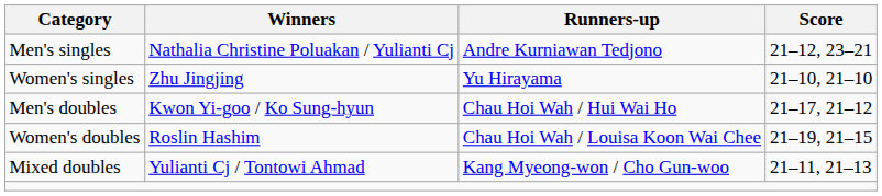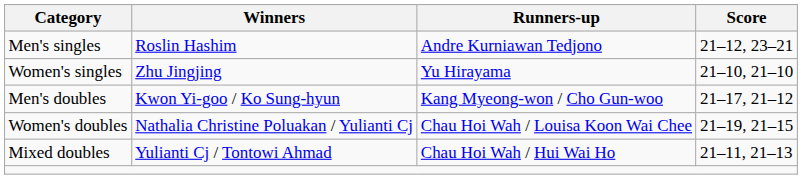Men's singles | Winners: Nathalia Christine Poluakan / Yulianti Cj -> Roslin Hashim
Men's doubles | Runners-up: Chau Hoi Wah / Hui Wai Ho -> Kang Myeong-won / Cho Gun-woo
Women's doubles | Winners: Roslin Hashim -> Nathalia Christine Poluakan / Yulianti Cj
Mixed doubles | Runners-up: Kang Myeong-won / Cho Gun-woo -> Chau Hoi Wah / Hui Wai Ho
